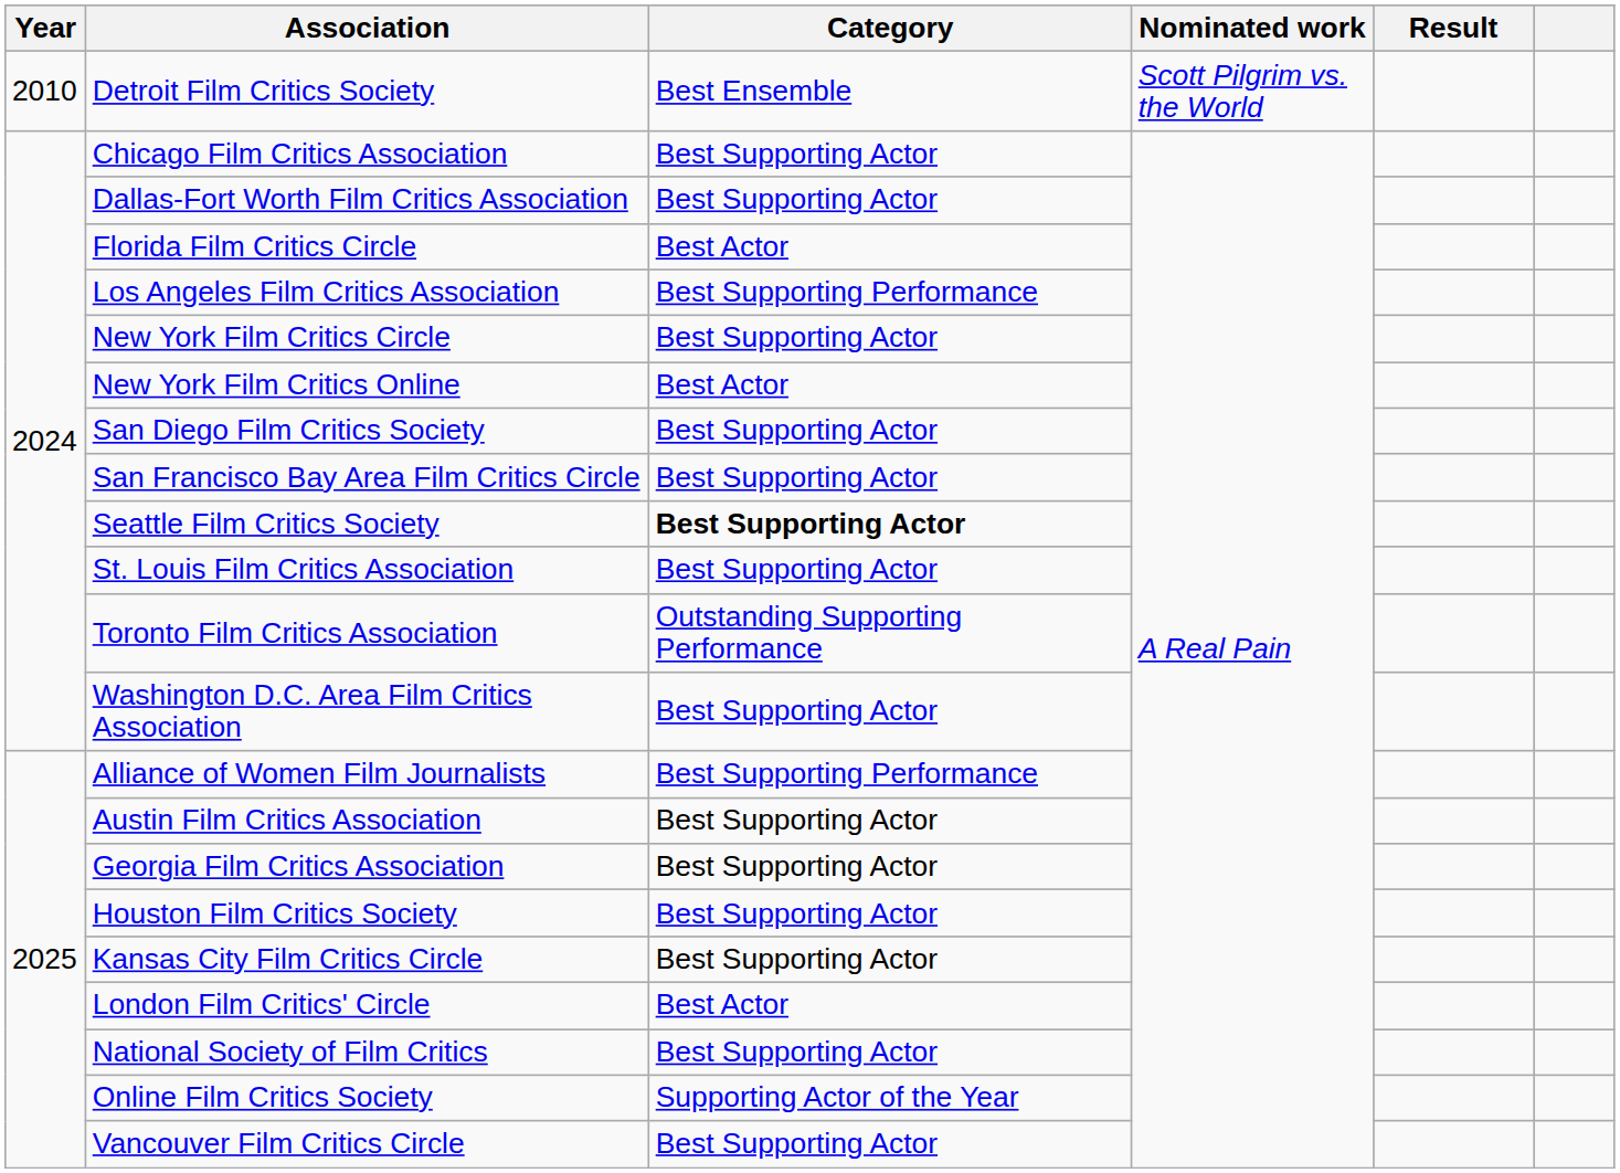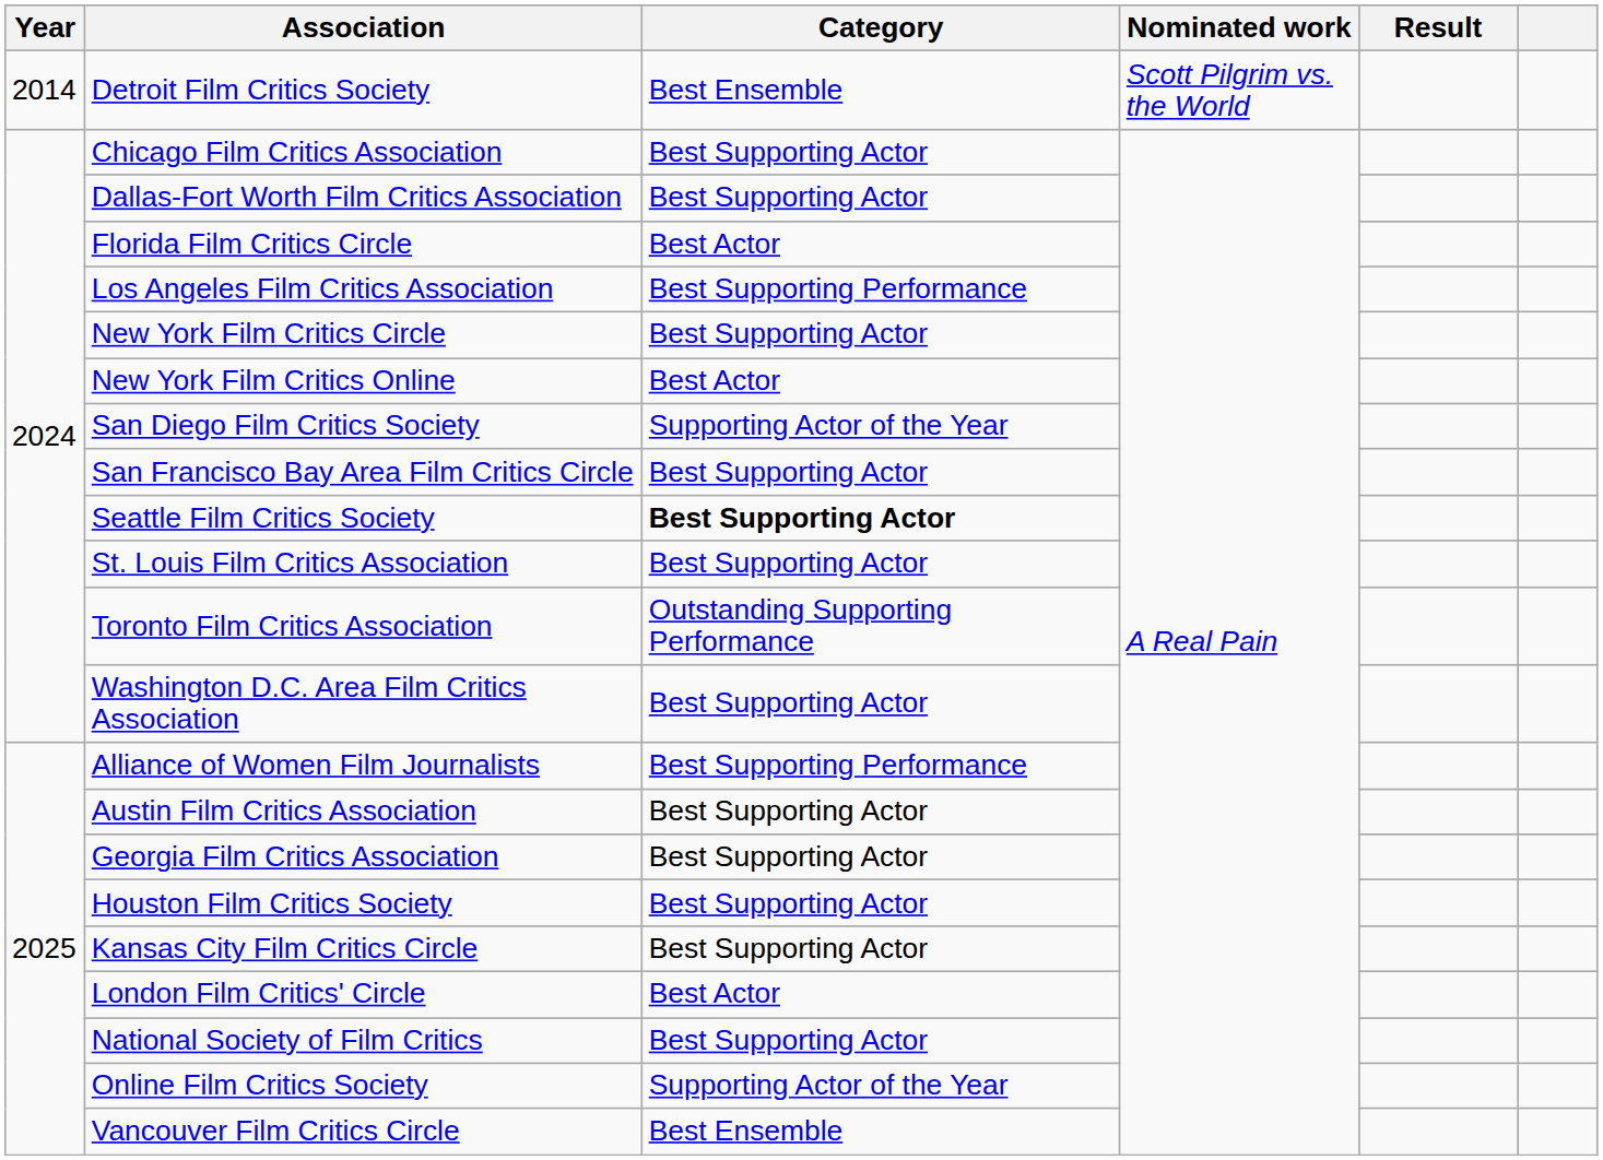Detroit Film Critics Society | Year: 2010 -> 2014
San Diego Film Critics Society | Category: Best Supporting Actor -> Supporting Actor of the Year
Vancouver Film Critics Circle | Category: Best Supporting Actor -> Best Ensemble
